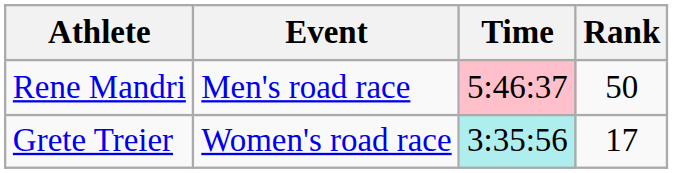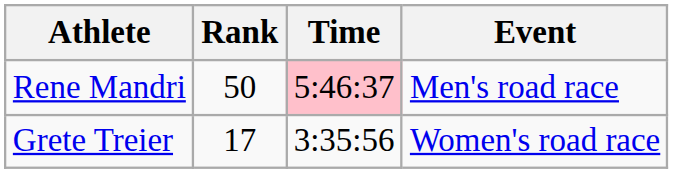columns swapped: Event <-> Rank
Grete Treier | Time: paleturquoise background -> no background
